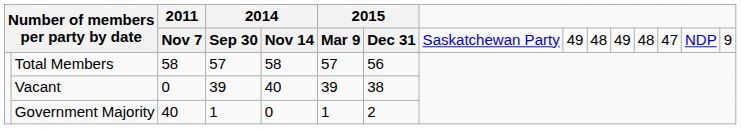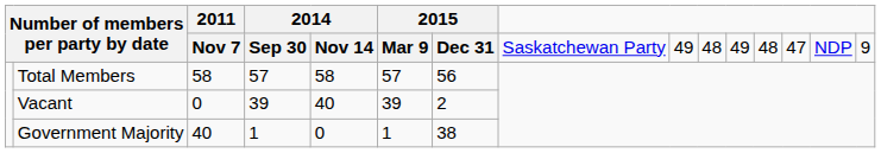Vacant | column 7: 38 -> 2
Government Majority | column 7: 2 -> 38
